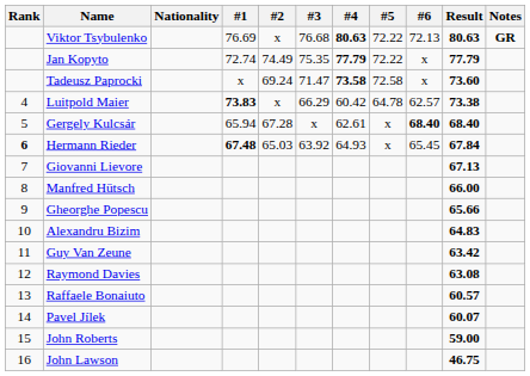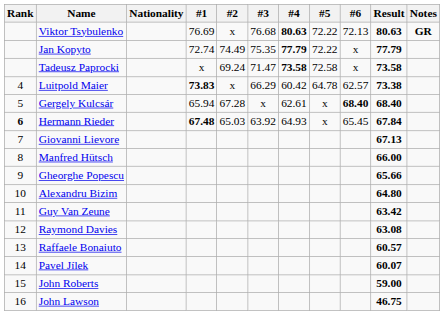Tadeusz Paprocki | Result: 73.60 -> 73.58
Alexandru Bizim | Result: 64.83 -> 64.80
